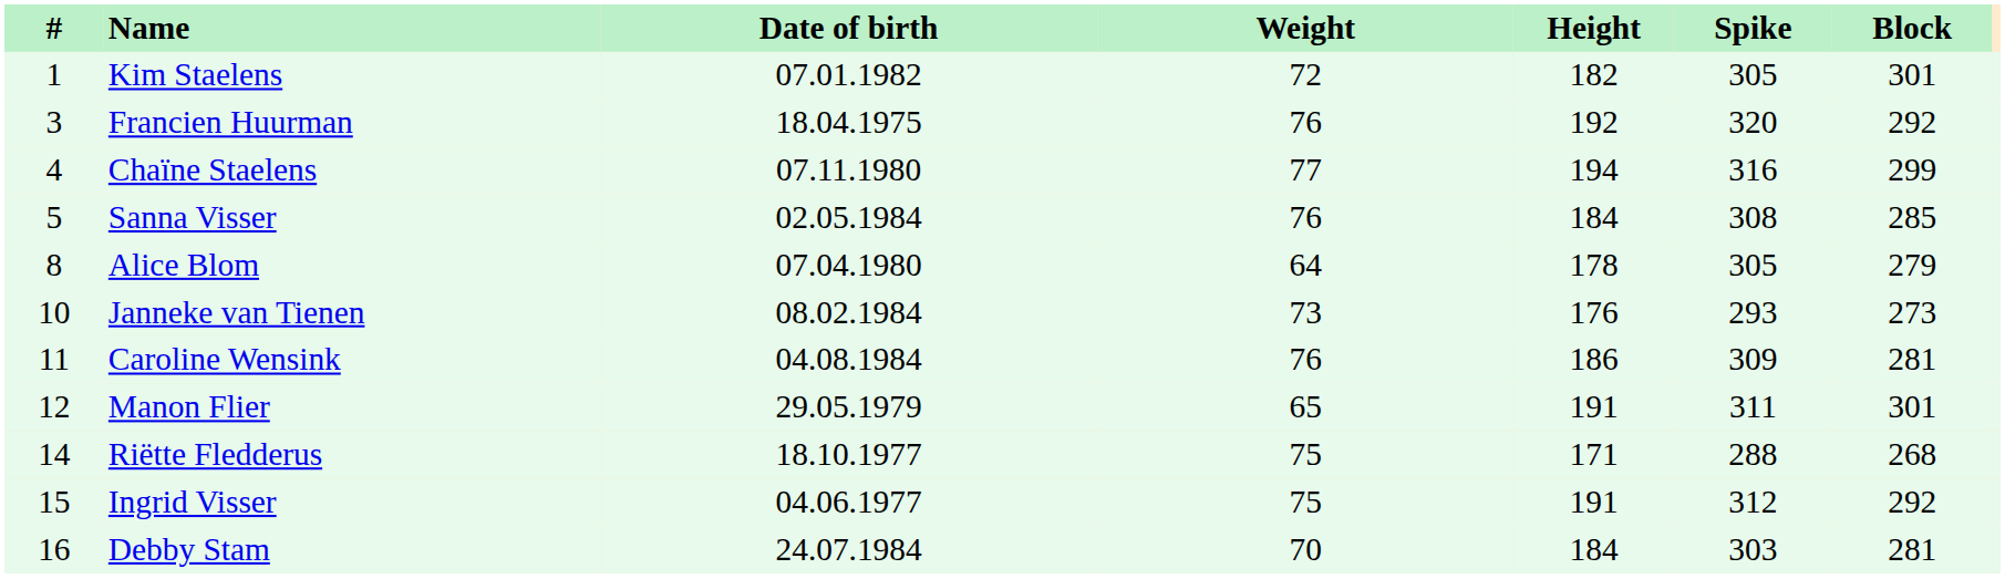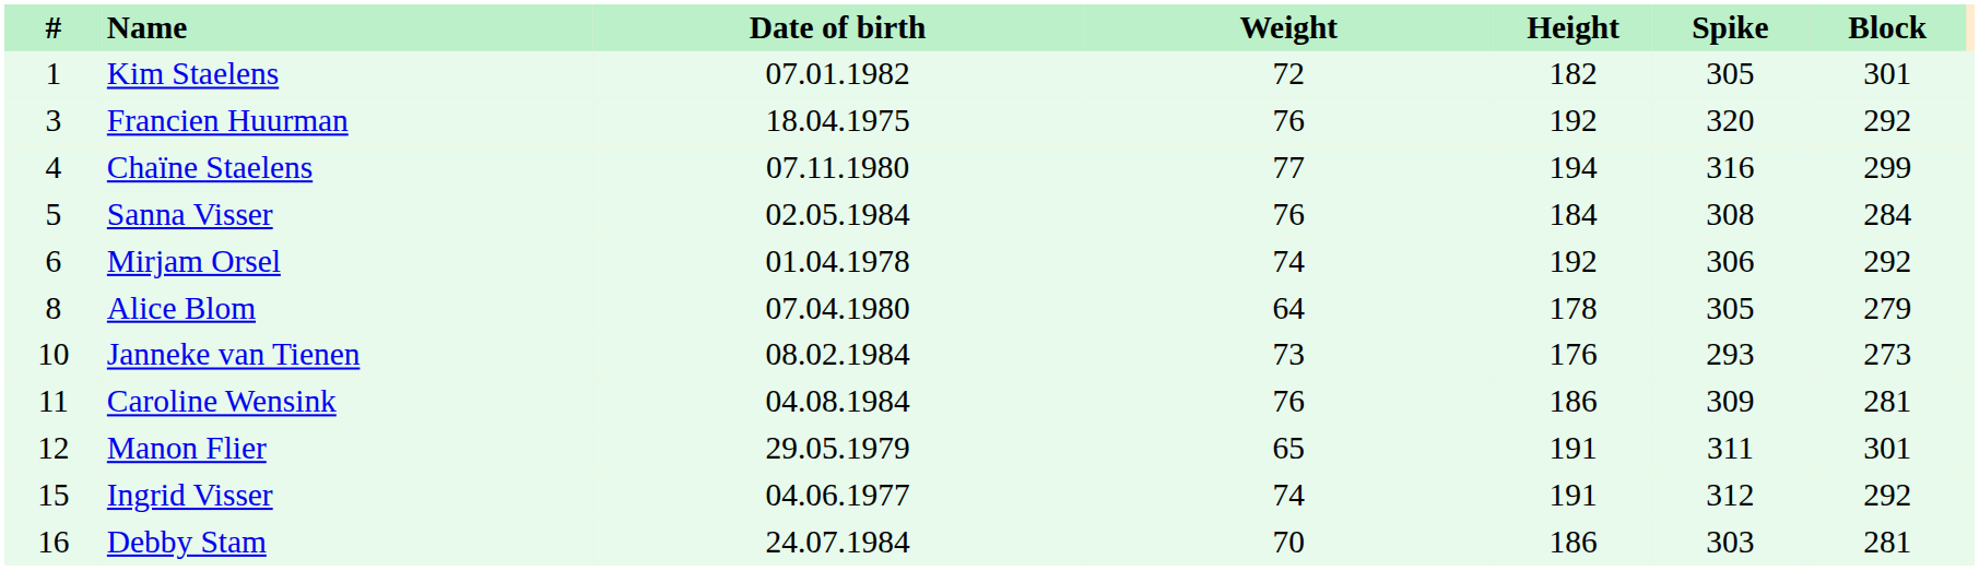Sanna Visser | Block: 285 -> 284
+ row: 6 | Mirjam Orsel | 01.04.1978 | 74 | 192 | 306 | 292
- row: 14 | Riëtte Fledderus | 18.10.1977 | 75 | 171 | 288 | 268
Ingrid Visser | Weight: 75 -> 74
Debby Stam | Height: 184 -> 186
